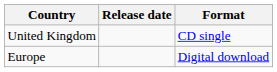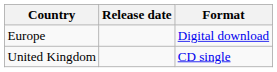rows swapped: Europe <-> United Kingdom
